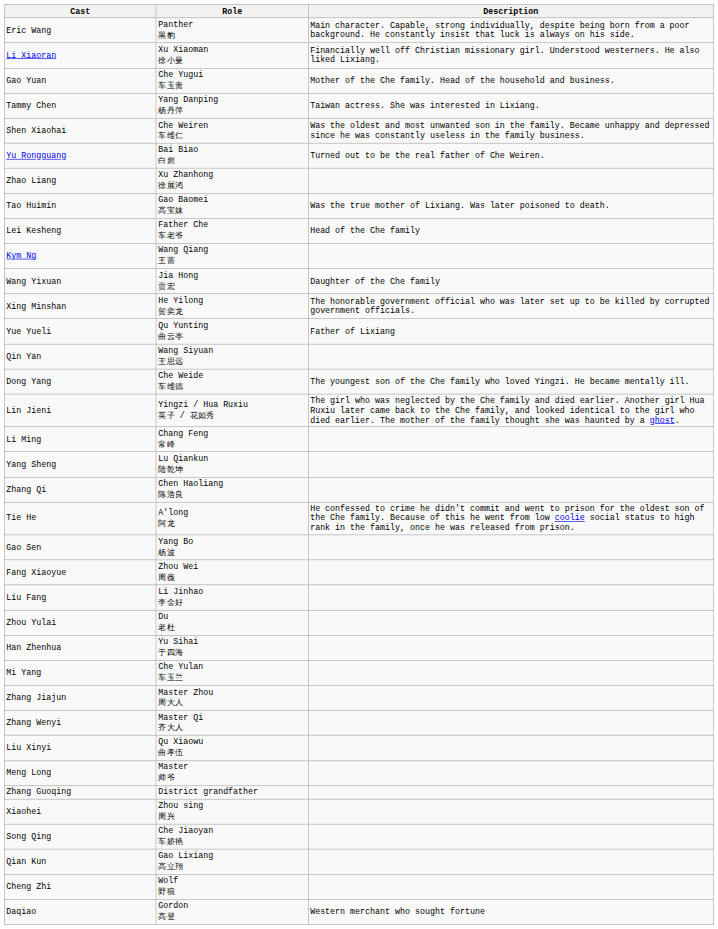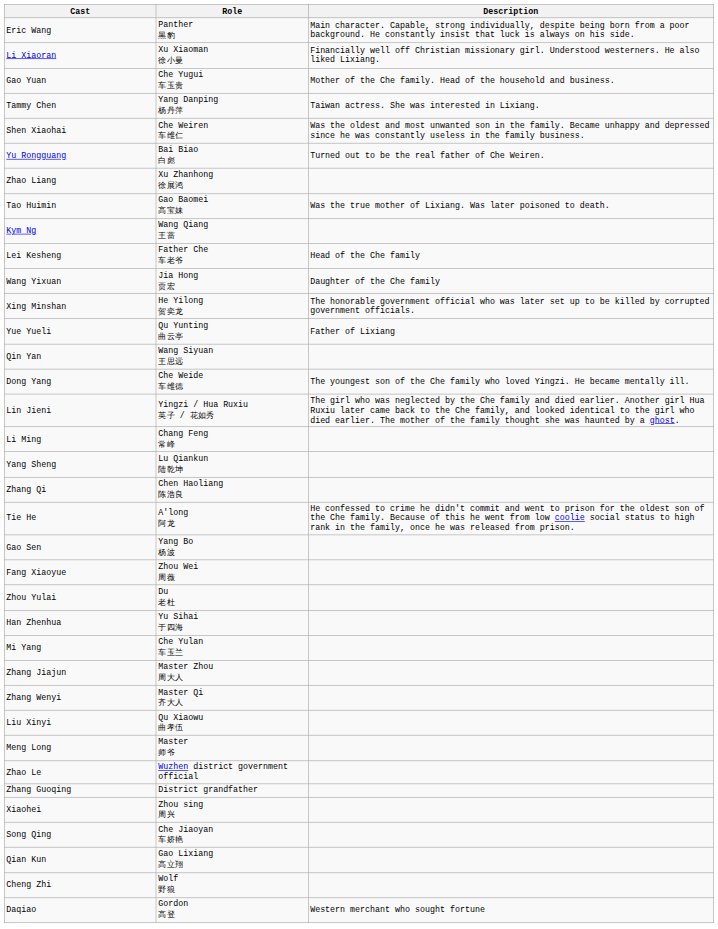rows swapped: Lei Kesheng <-> Kym Ng
- row: Liu Fang | Li Jinhao 李金好
+ row: Zhao Le | Wuzhen district government official
